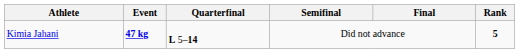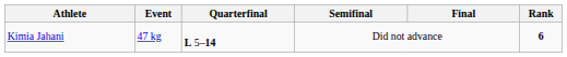Kimia Jahani | Event: bold -> normal
Kimia Jahani | Rank: 5 -> 6
